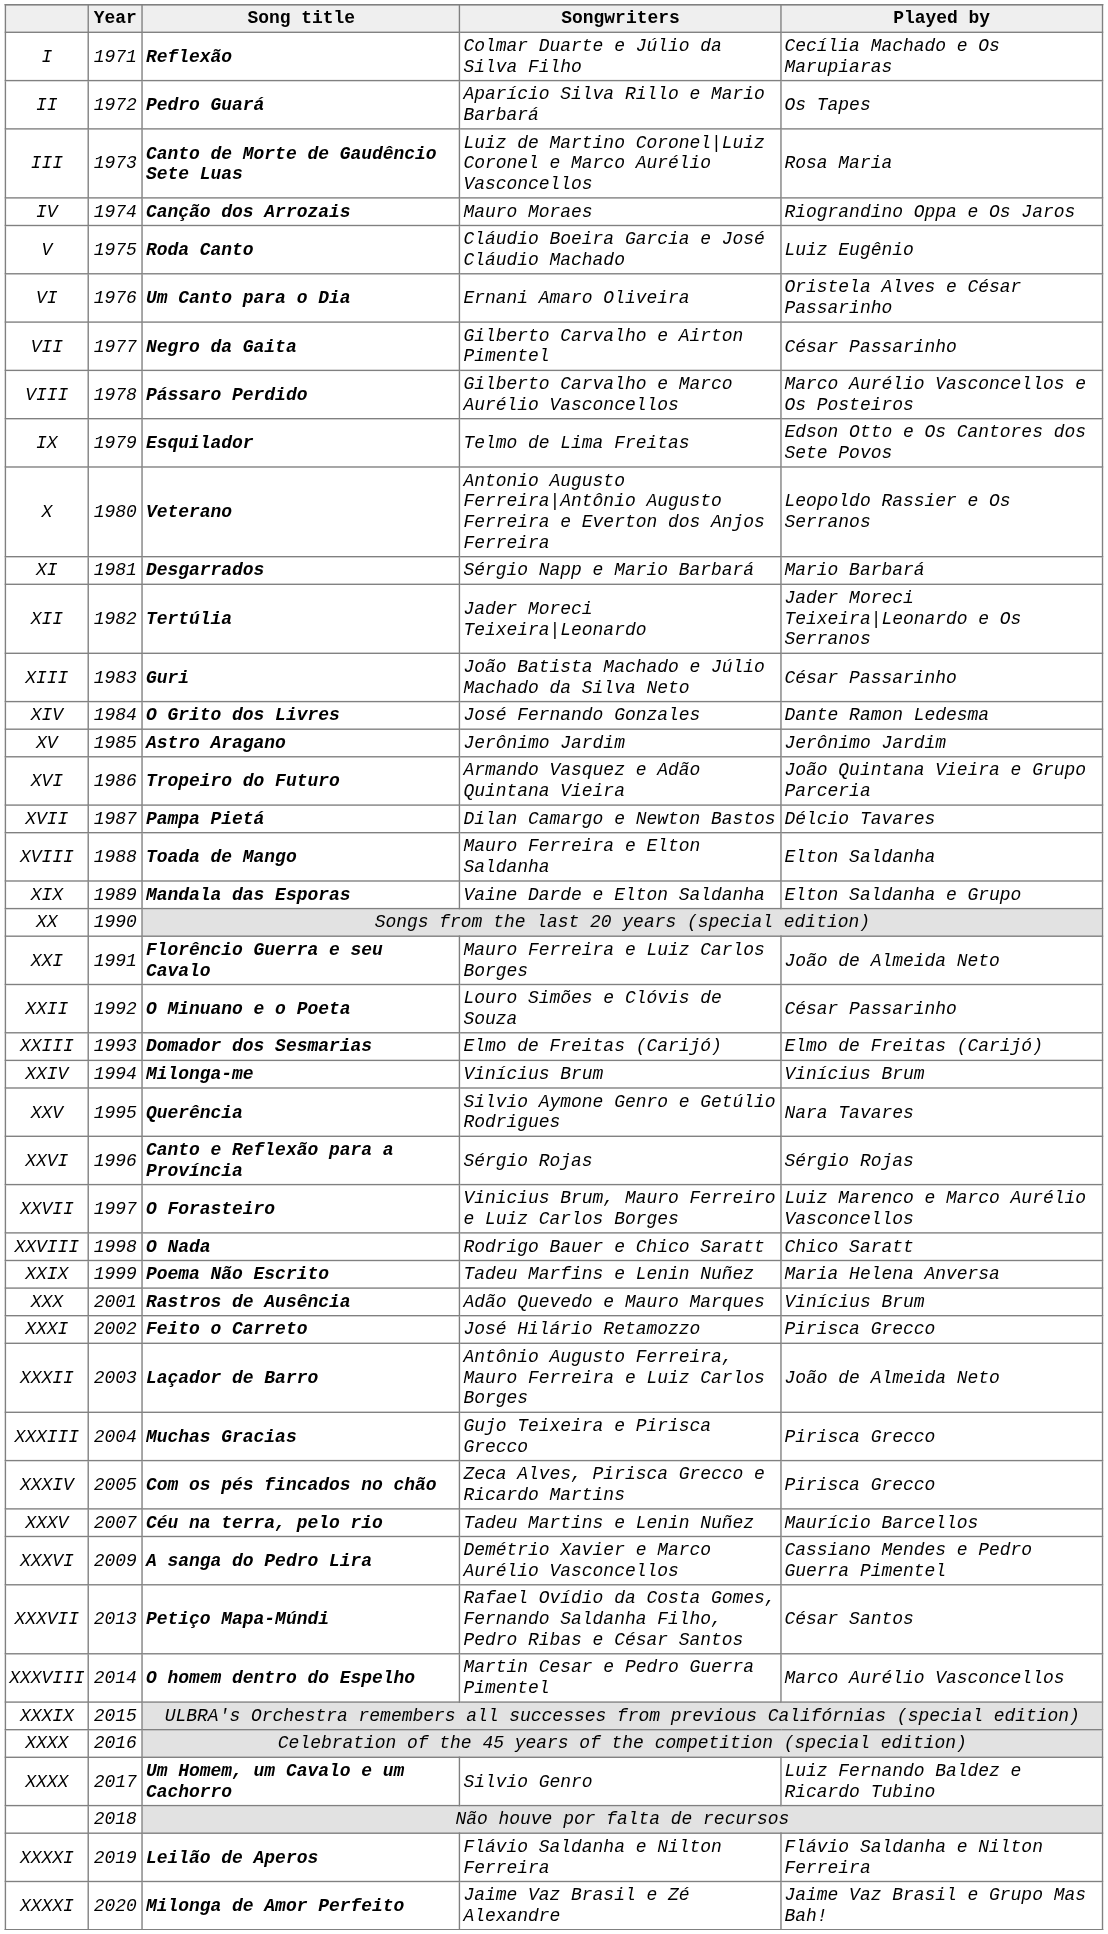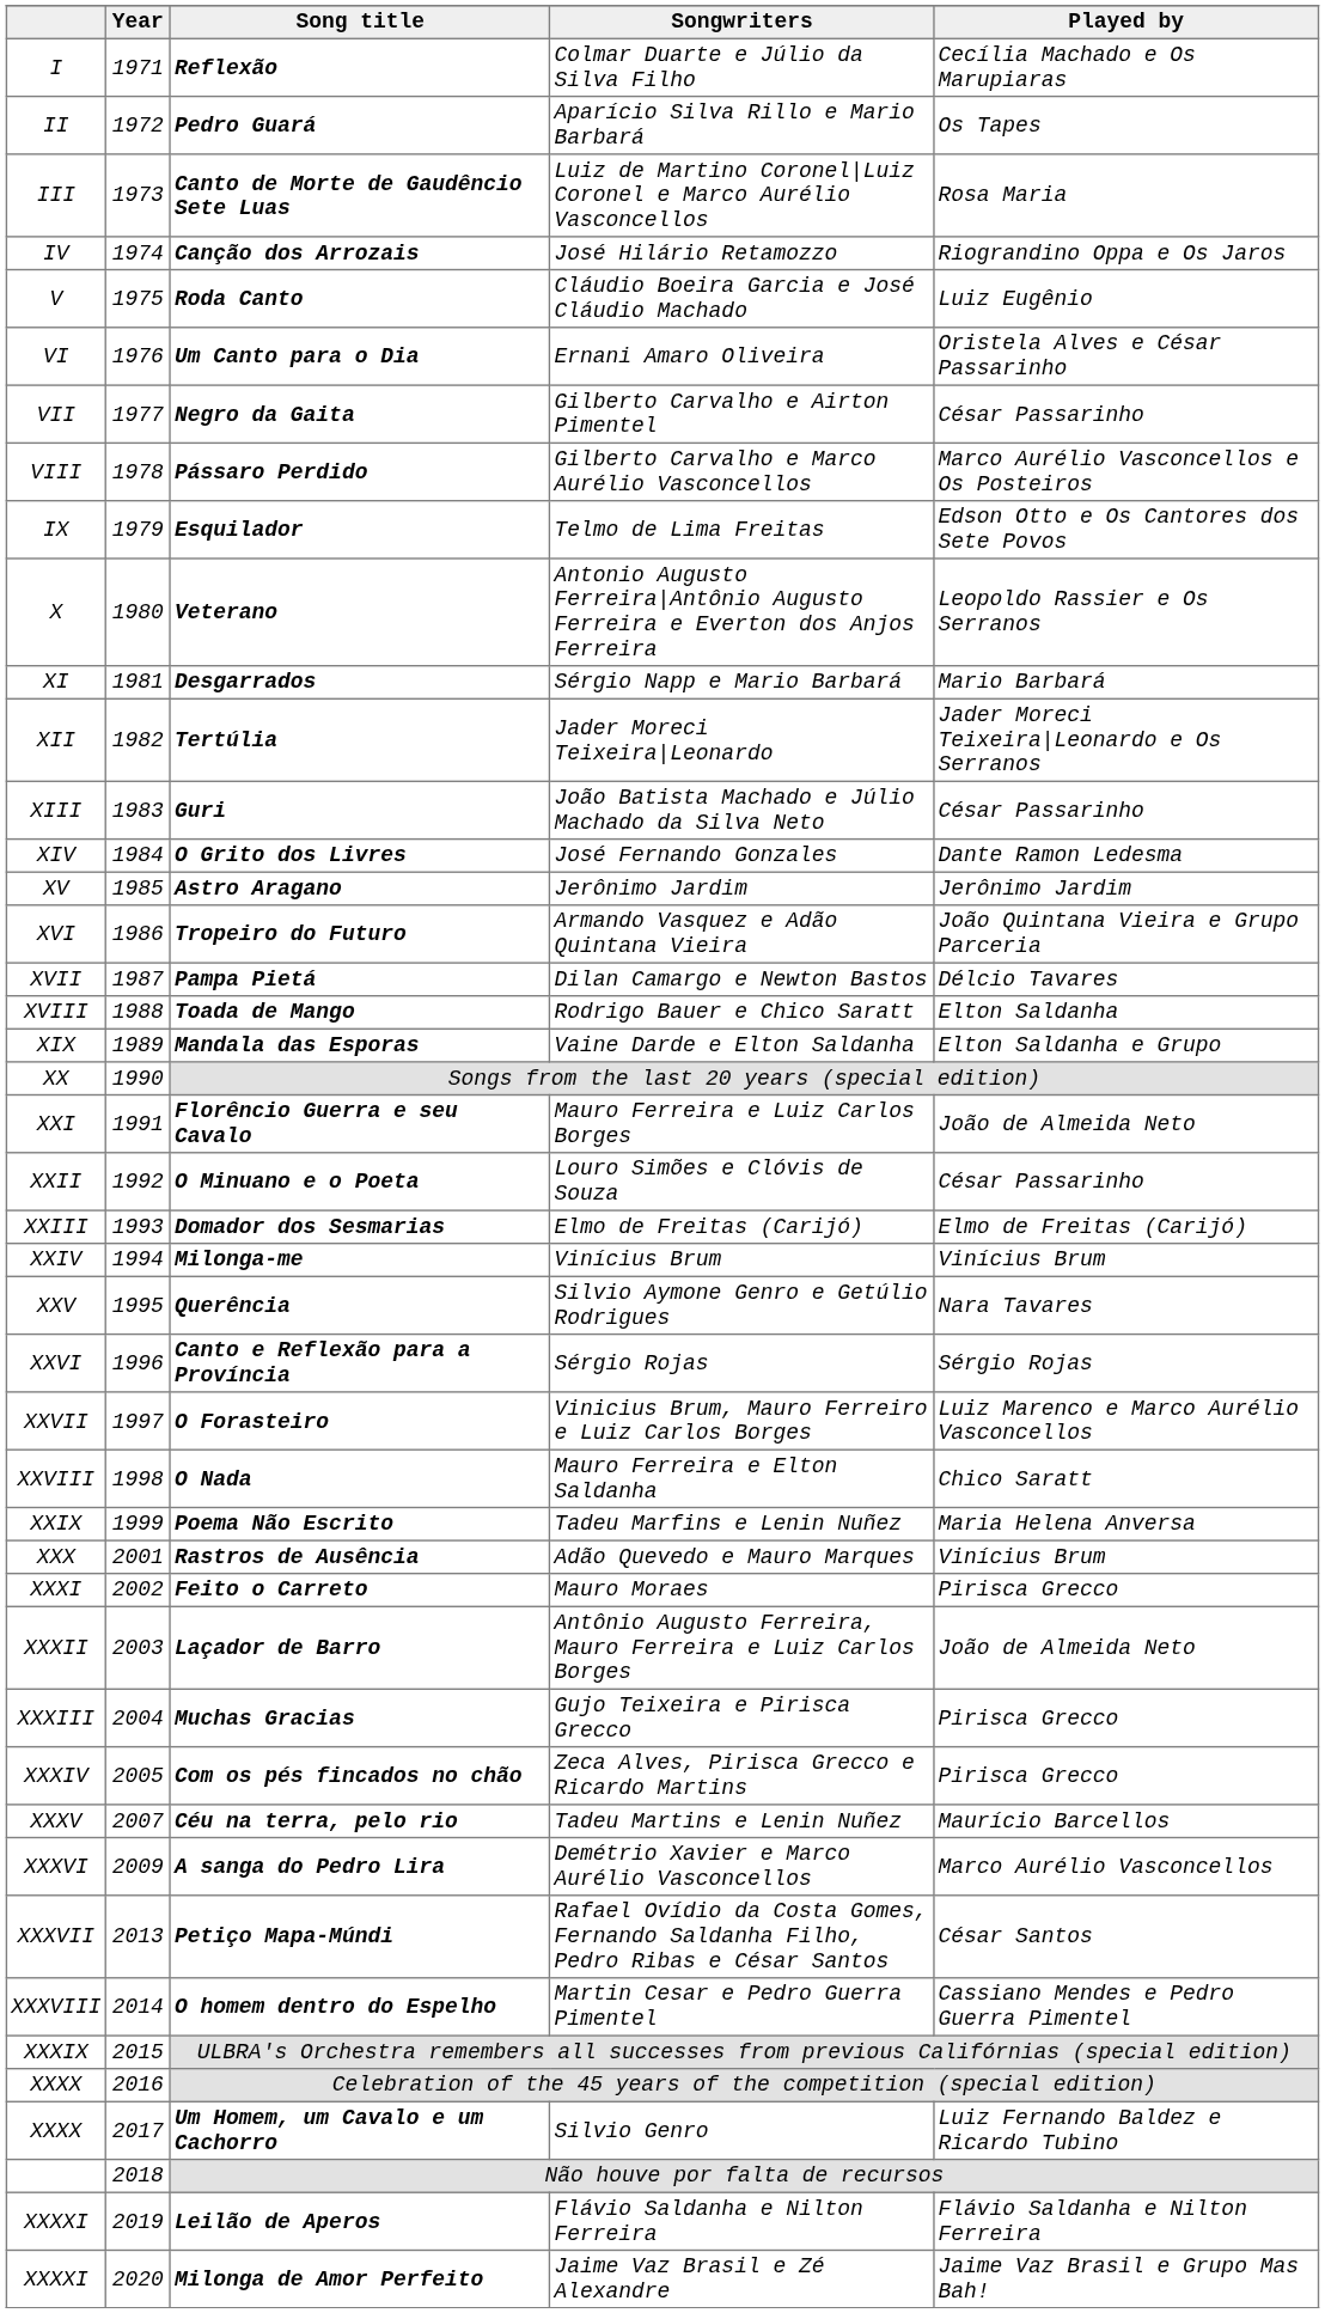Canção dos Arrozais | Songwriters: Mauro Moraes -> José Hilário Retamozzo
Toada de Mango | Songwriters: Mauro Ferreira e Elton Saldanha -> Rodrigo Bauer e Chico Saratt
O Nada | Songwriters: Rodrigo Bauer e Chico Saratt -> Mauro Ferreira e Elton Saldanha
Feito o Carreto | Songwriters: José Hilário Retamozzo -> Mauro Moraes
A sanga do Pedro Lira | Played by: Cassiano Mendes e Pedro Guerra Pimentel -> Marco Aurélio Vasconcellos
O homem dentro do Espelho | Played by: Marco Aurélio Vasconcellos -> Cassiano Mendes e Pedro Guerra Pimentel
